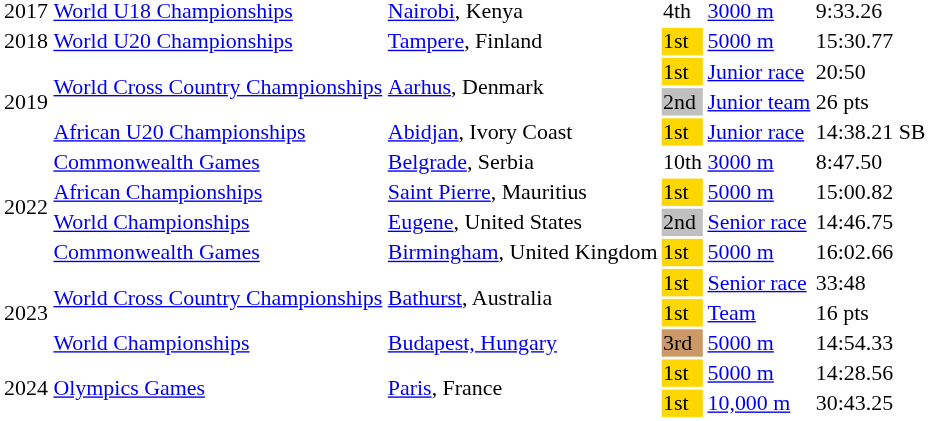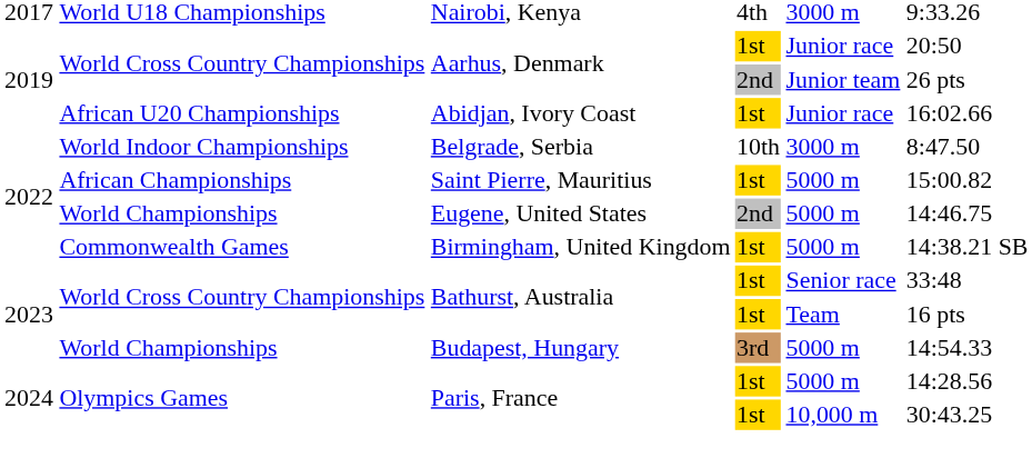- row: 2018 | World U20 Championships | Tampere, Finland | 1st | 5000 m | 15:30.77
Abidjan, Ivory Coast | column 6: 14:38.21 SB -> 16:02.66
Belgrade, Serbia | column 2: Commonwealth Games -> World Indoor Championships
Eugene, United States | column 5: Senior race -> 5000 m
Birmingham, United Kingdom | column 6: 16:02.66 -> 14:38.21 SB
